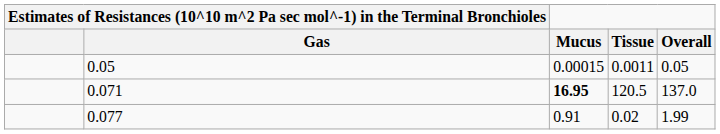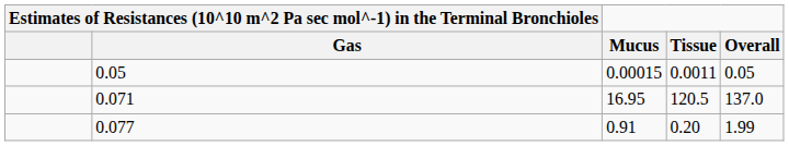0.071 | Mucus: bold -> normal
0.077 | Tissue: 0.02 -> 0.20
